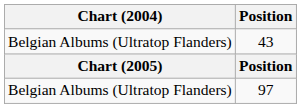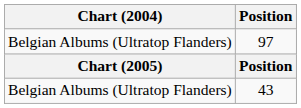rows swapped: 43 <-> 97
